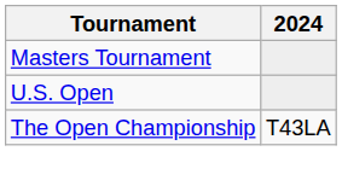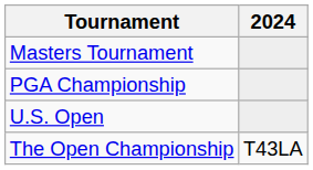+ row: PGA Championship
